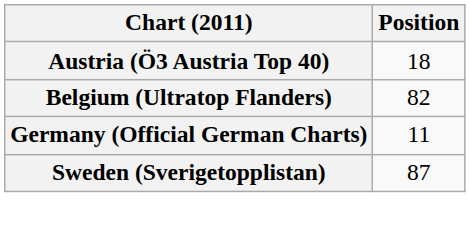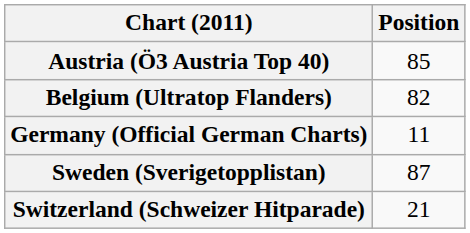Austria (Ö3 Austria Top 40) | Position: 18 -> 85
+ row: Switzerland (Schweizer Hitparade) | 21
